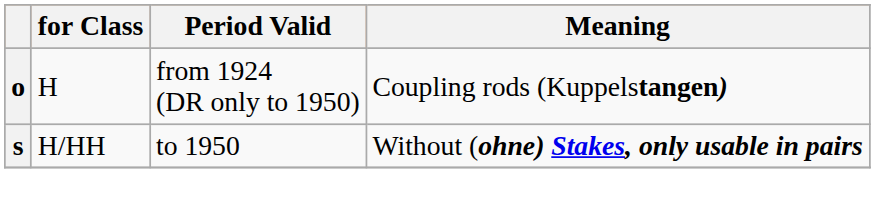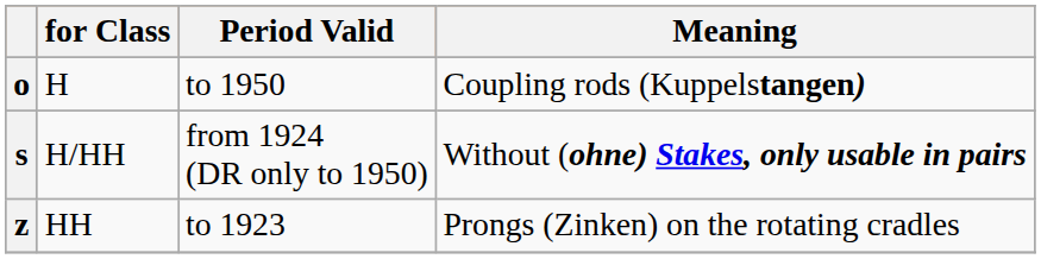o | Period Valid: from 1924 (DR only to 1950) -> to 1950
s | Period Valid: to 1950 -> from 1924 (DR only to 1950)
+ row: z | HH | to 1923 | Prongs (Zinken) on the rotating cradles
